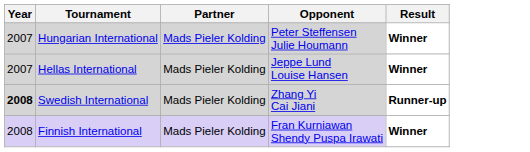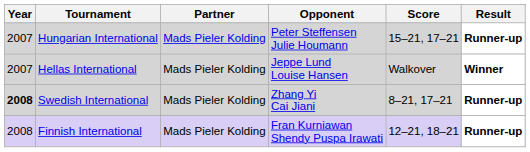+ column: Score | 15–21, 17–21 | Walkover | 8–21, 17–21 | 12–21, 18–21
Hungarian International | Result: Winner -> Runner-up
Finnish International | Result: Winner -> Runner-up
